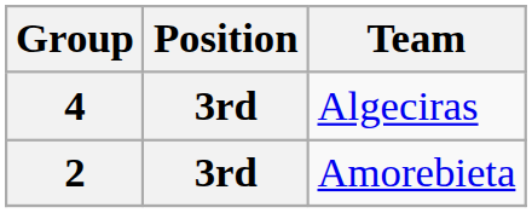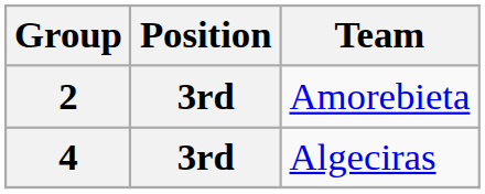rows swapped: 2 <-> 4
